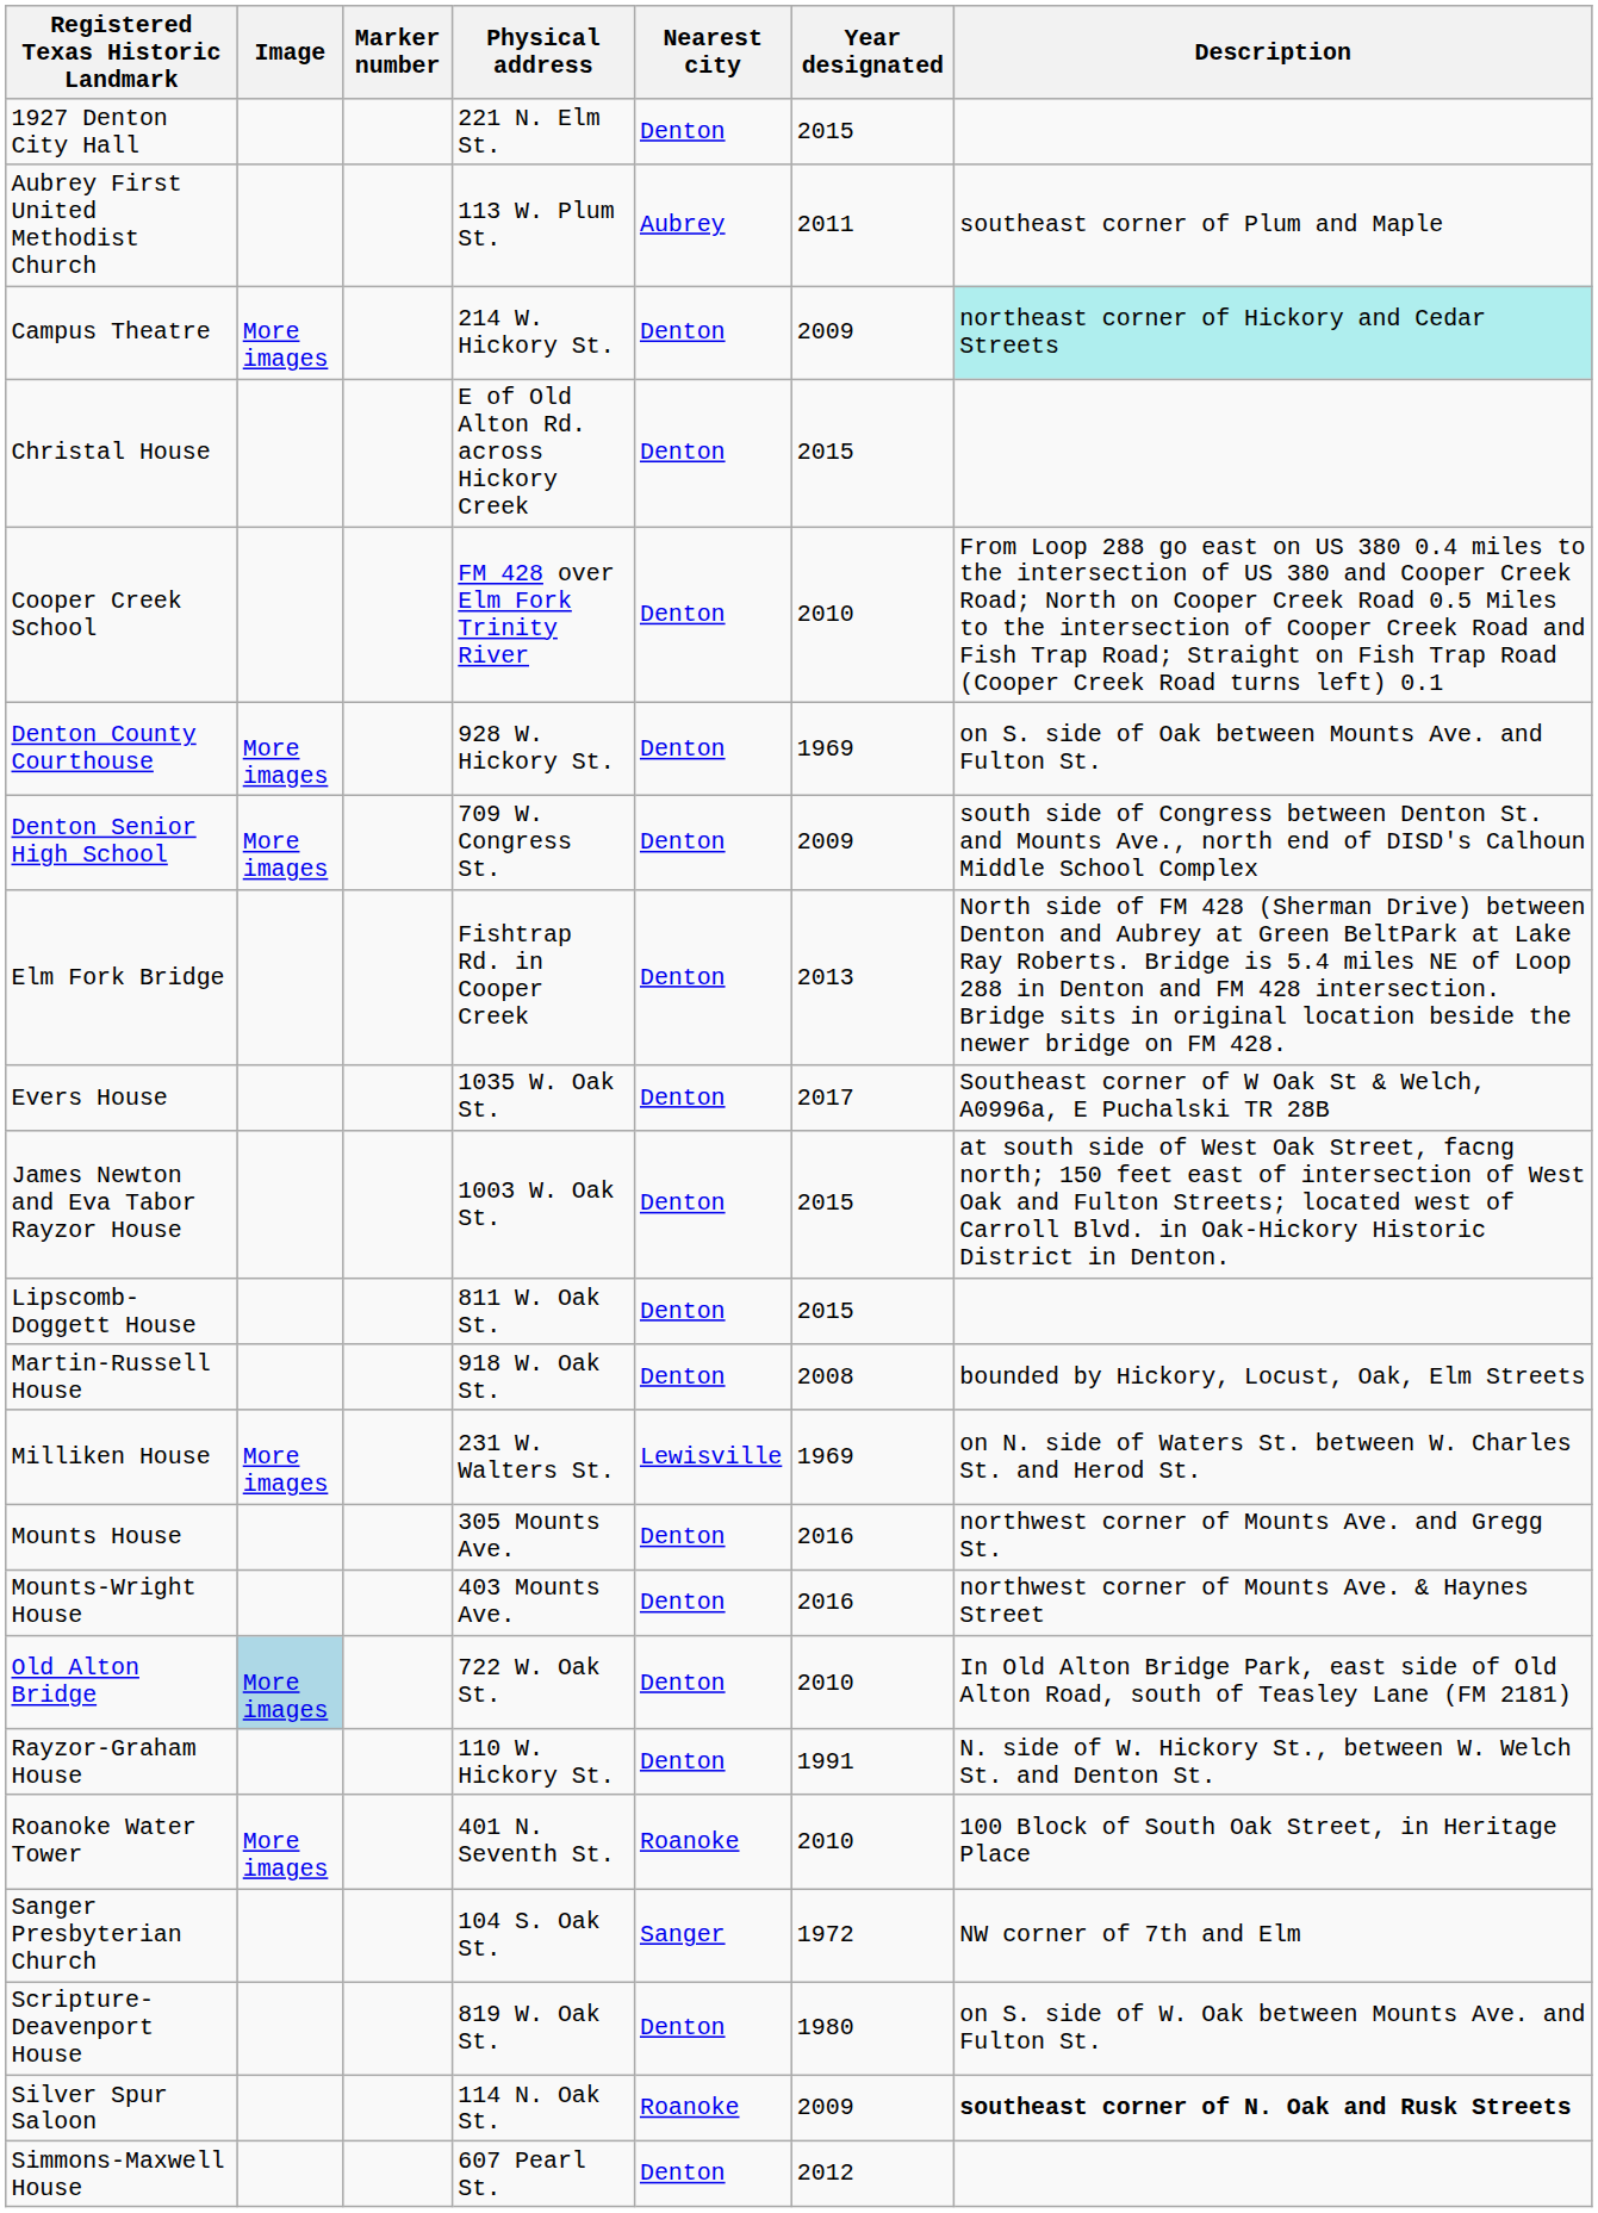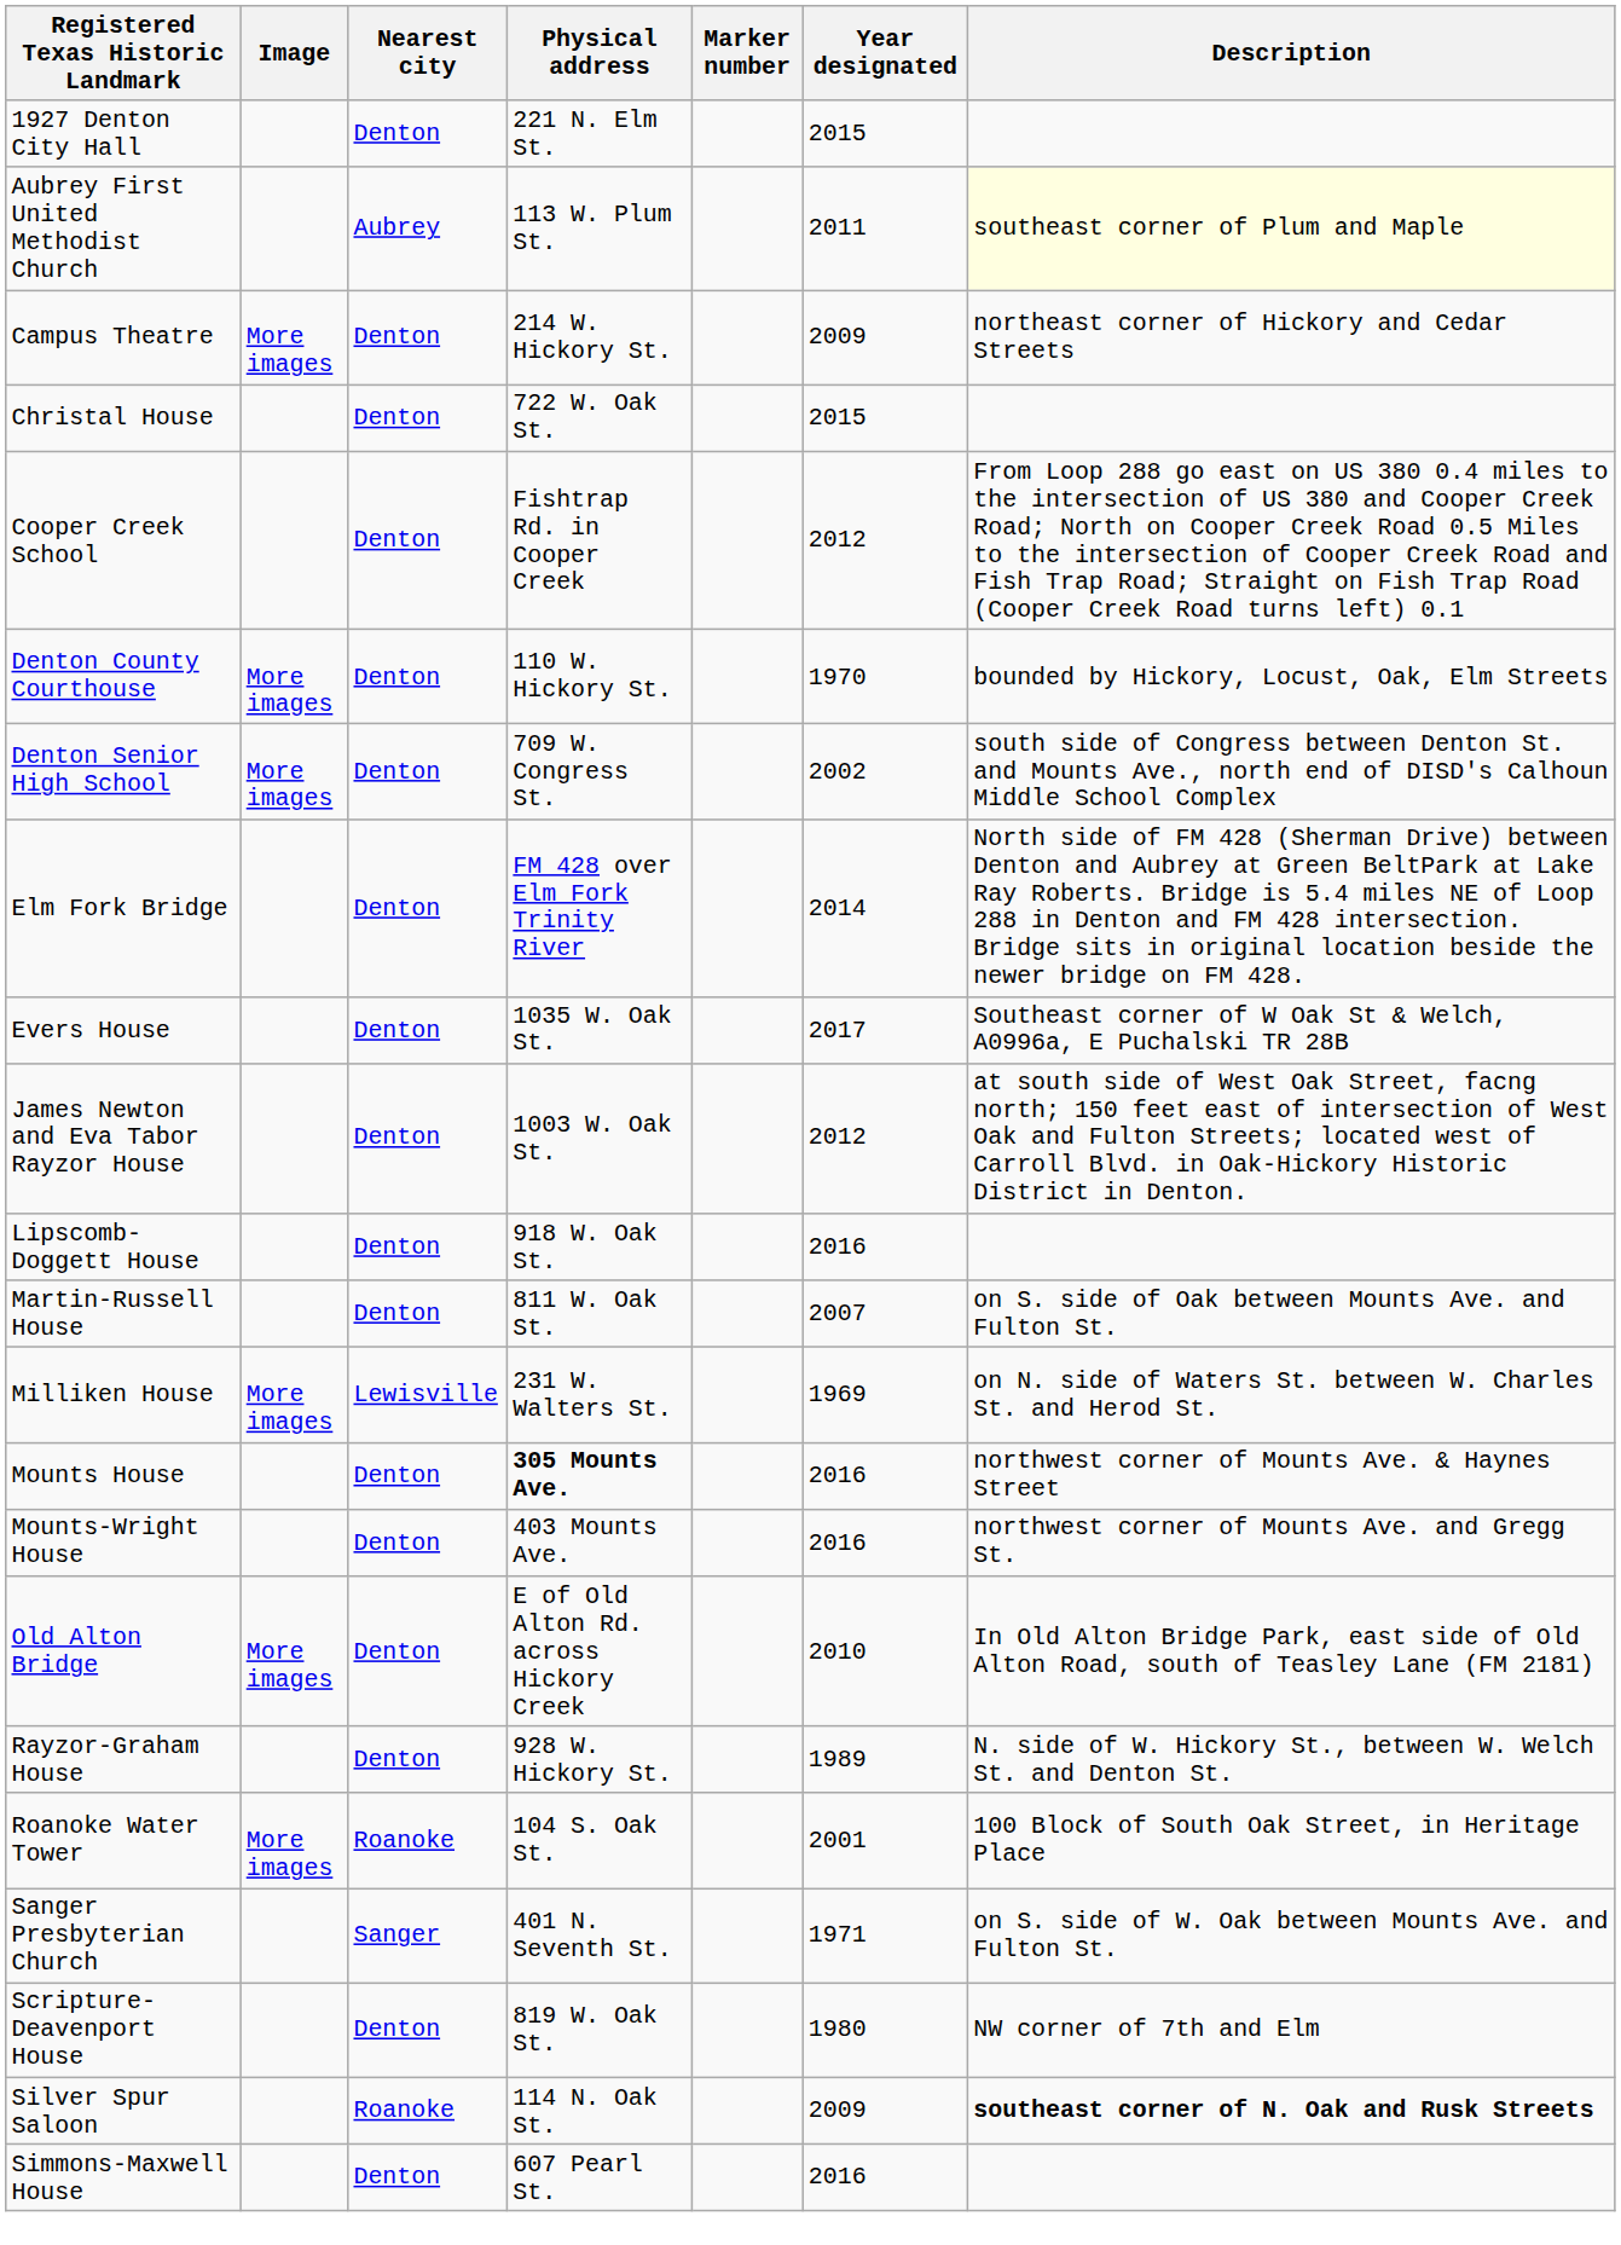columns swapped: Marker number <-> Nearest city
Aubrey First United Methodist Church | Description: no background -> lightyellow background
Campus Theatre | Description: paleturquoise background -> no background
Christal House | Physical address: E of Old Alton Rd. across Hickory Creek -> 722 W. Oak St.
Cooper Creek School | Physical address: FM 428 over Elm Fork Trinity River -> Fishtrap Rd. in Cooper Creek
Cooper Creek School | Year designated: 2010 -> 2012
Denton County Courthouse | Physical address: 928 W. Hickory St. -> 110 W. Hickory St.
Denton County Courthouse | Year designated: 1969 -> 1970
Denton County Courthouse | Description: on S. side of Oak between Mounts Ave. and Fulton St. -> bounded by Hickory, Locust, Oak, Elm Streets
Denton Senior High School | Year designated: 2009 -> 2002
Elm Fork Bridge | Physical address: Fishtrap Rd. in Cooper Creek -> FM 428 over Elm Fork Trinity River
Elm Fork Bridge | Year designated: 2013 -> 2014
James Newton and Eva Tabor Rayzor House | Year designated: 2015 -> 2012
Lipscomb-Doggett House | Physical address: 811 W. Oak St. -> 918 W. Oak St.
Lipscomb-Doggett House | Year designated: 2015 -> 2016
Martin-Russell House | Physical address: 918 W. Oak St. -> 811 W. Oak St.
Martin-Russell House | Year designated: 2008 -> 2007
Martin-Russell House | Description: bounded by Hickory, Locust, Oak, Elm Streets -> on S. side of Oak between Mounts Ave. and Fulton St.
Mounts House | Physical address: normal -> bold
Mounts House | Description: northwest corner of Mounts Ave. and Gregg St. -> northwest corner of Mounts Ave. & Haynes Street
Mounts-Wright House | Description: northwest corner of Mounts Ave. & Haynes Street -> northwest corner of Mounts Ave. and Gregg St.
Old Alton Bridge | Image: lightblue background -> no background
Old Alton Bridge | Physical address: 722 W. Oak St. -> E of Old Alton Rd. across Hickory Creek
Rayzor-Graham House | Physical address: 110 W. Hickory St. -> 928 W. Hickory St.
Rayzor-Graham House | Year designated: 1991 -> 1989
Roanoke Water Tower | Physical address: 401 N. Seventh St. -> 104 S. Oak St.
Roanoke Water Tower | Year designated: 2010 -> 2001
Sanger Presbyterian Church | Physical address: 104 S. Oak St. -> 401 N. Seventh St.
Sanger Presbyterian Church | Year designated: 1972 -> 1971
Sanger Presbyterian Church | Description: NW corner of 7th and Elm -> on S. side of W. Oak between Mounts Ave. and Fulton St.
Scripture-Deavenport House | Description: on S. side of W. Oak between Mounts Ave. and Fulton St. -> NW corner of 7th and Elm
Simmons-Maxwell House | Year designated: 2012 -> 2016
